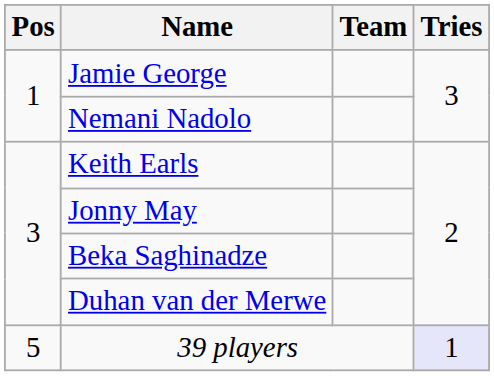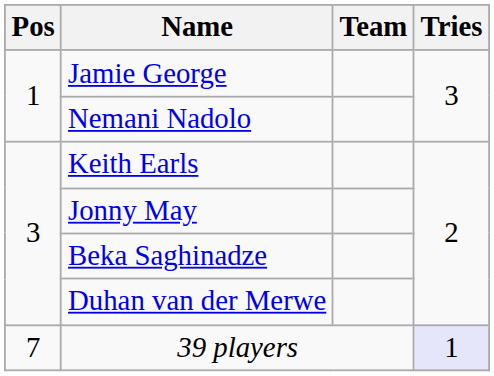39 players | Pos: 5 -> 7
